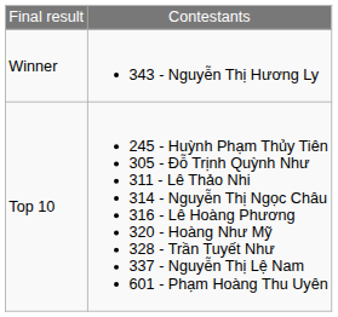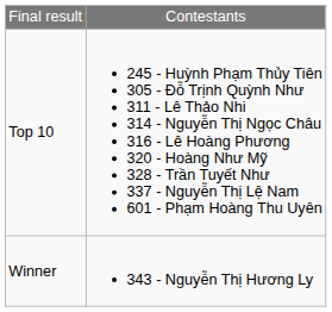rows swapped: Winner <-> Top 10
